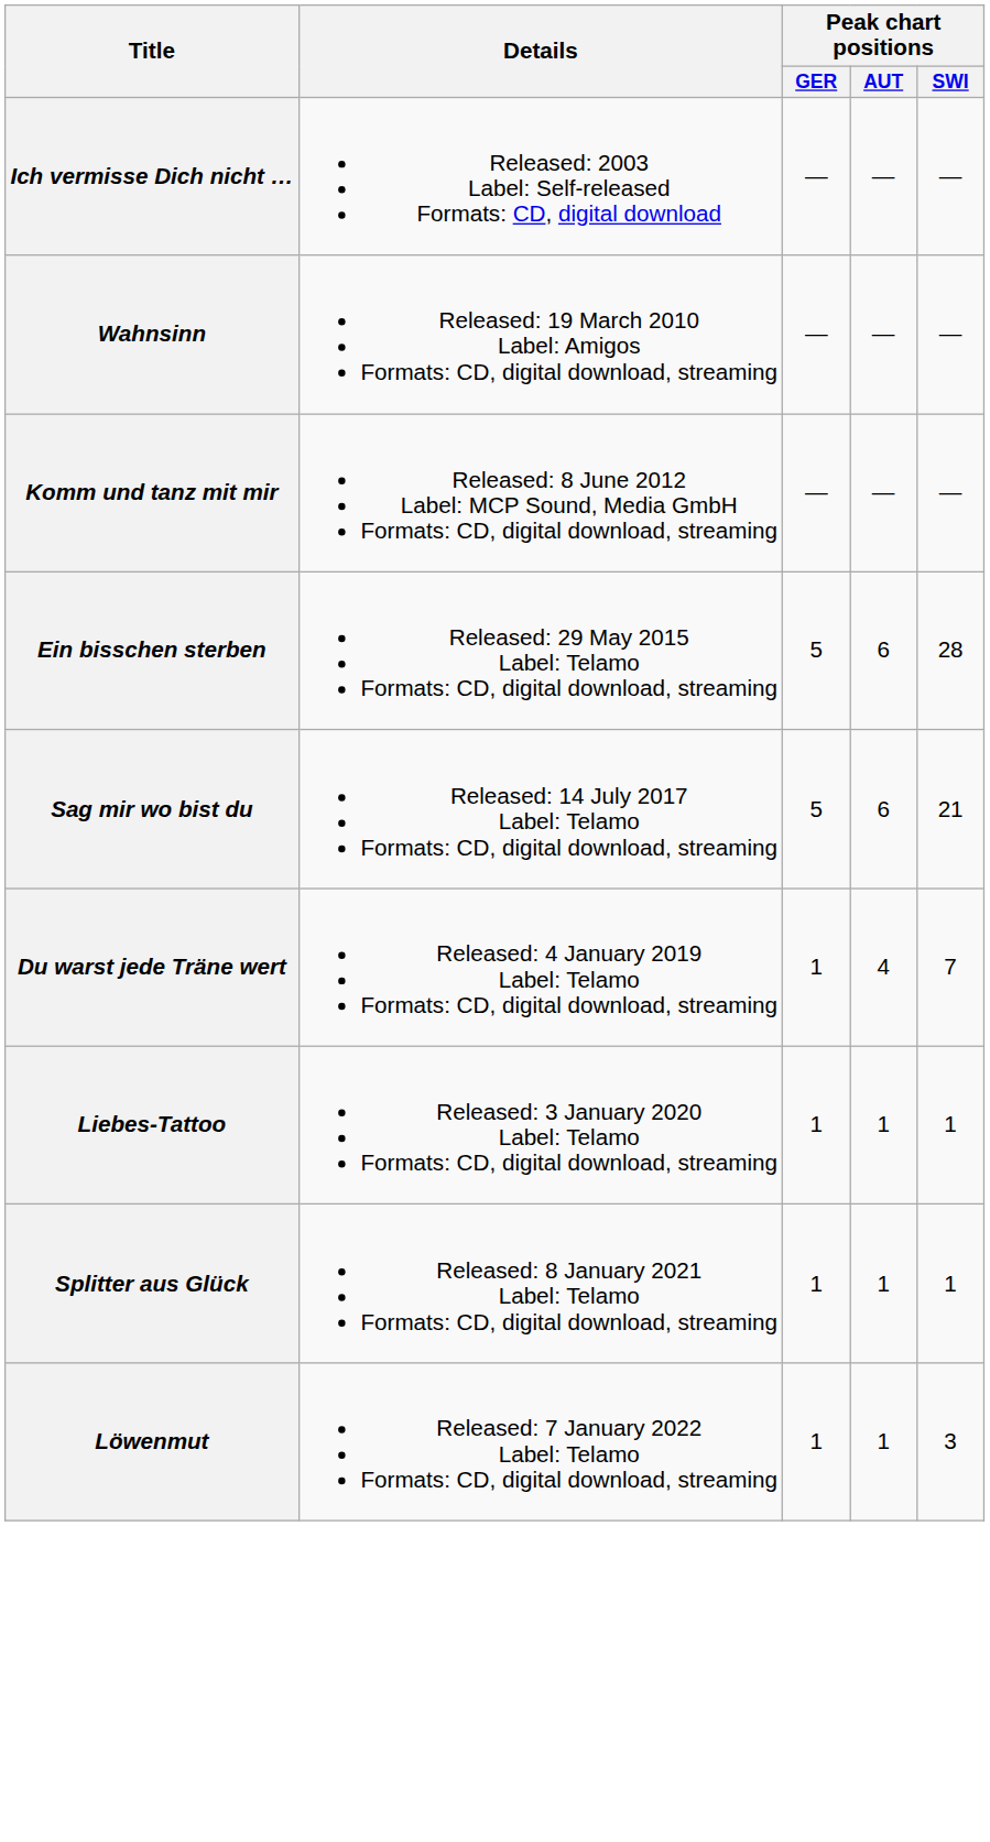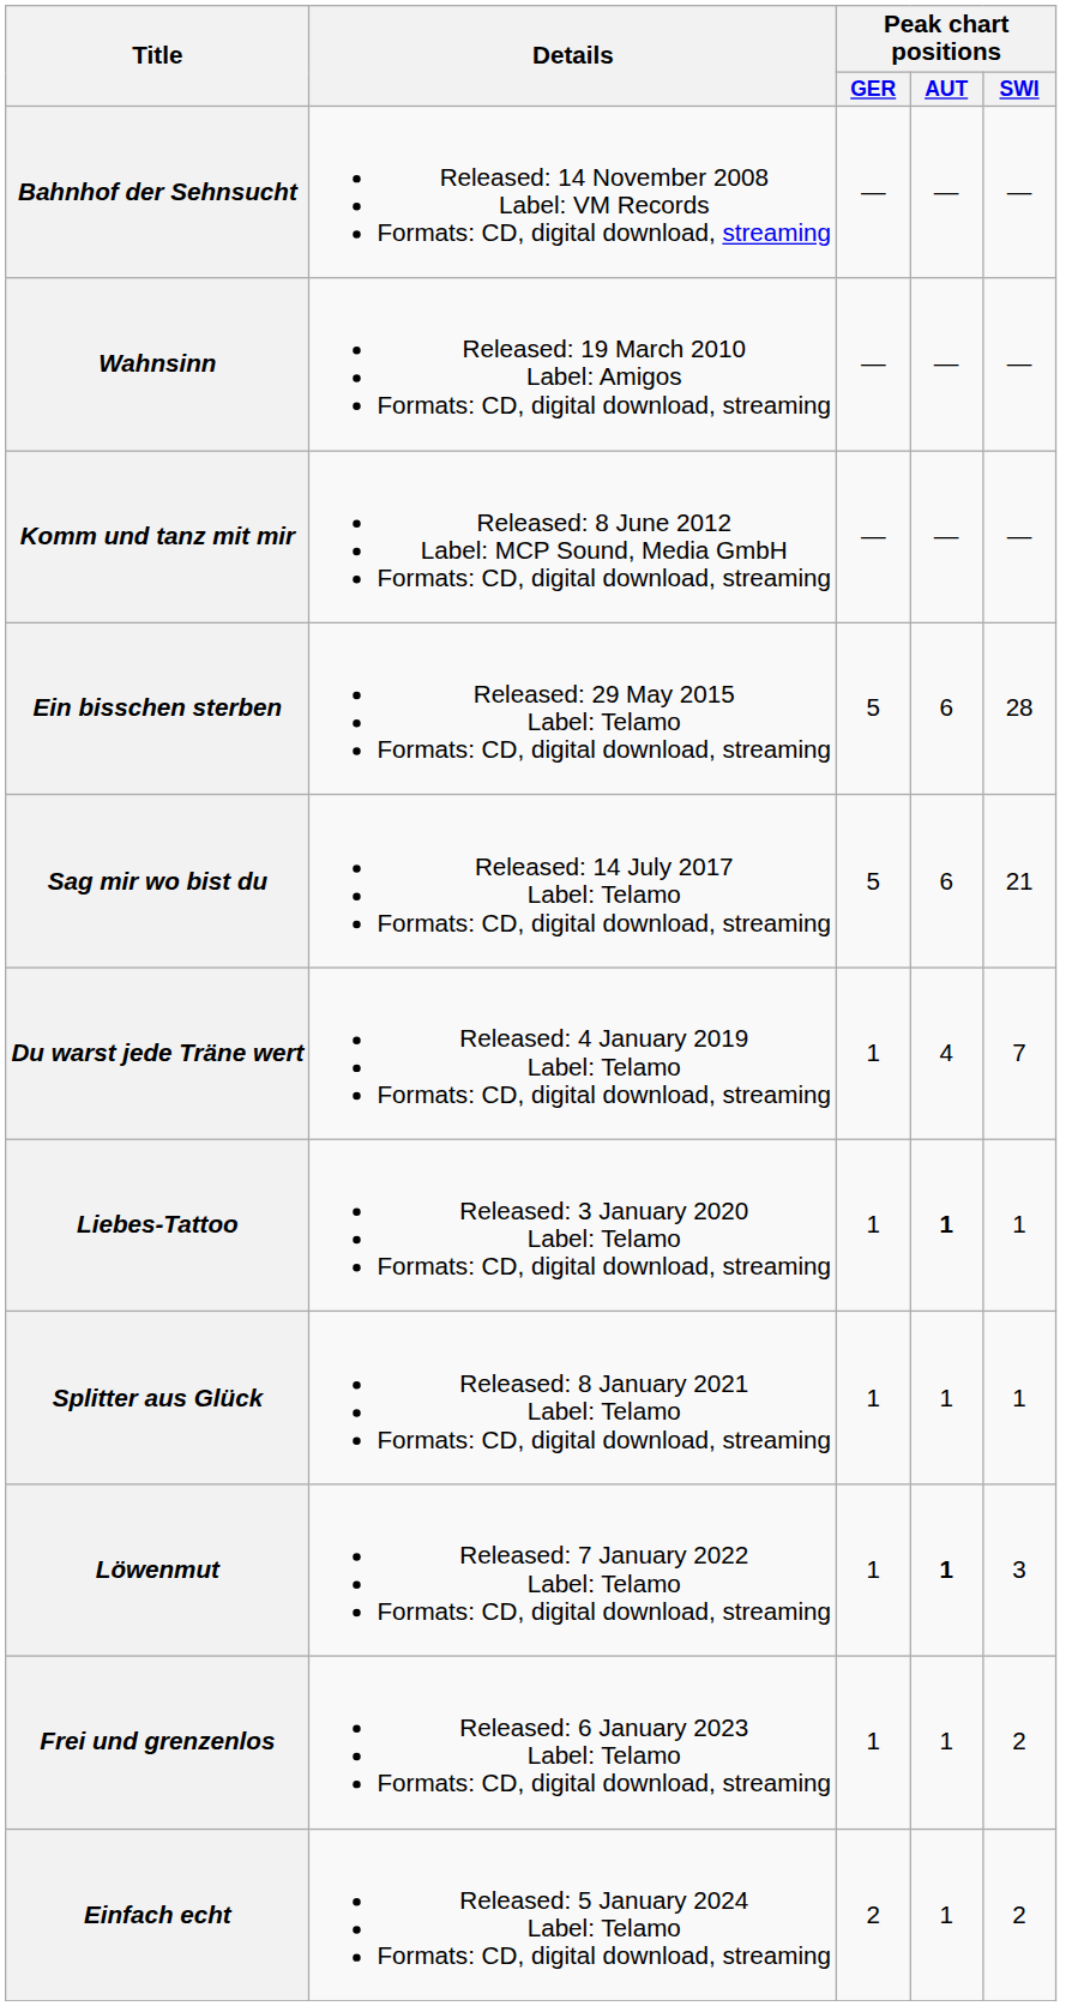- row: Ich vermisse Dich nicht … | Released: 2003 Label: Self-released Formats: CD, digital download | — | — | —
+ row: Bahnhof der Sehnsucht | Released: 14 November 2008 Label: VM Records Formats: CD, digital download, streaming | — | — | —
Liebes-Tattoo | Peak chart positions / AUT: normal -> bold
Löwenmut | Peak chart positions / AUT: normal -> bold
+ row: Frei und grenzenlos | Released: 6 January 2023 Label: Telamo Formats: CD, digital download, streaming | 1 | 1 | 2
+ row: Einfach echt | Released: 5 January 2024 Label: Telamo Formats: CD, digital download, streaming | 2 | 1 | 2
